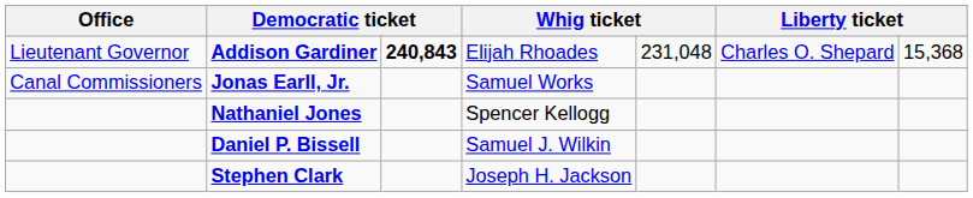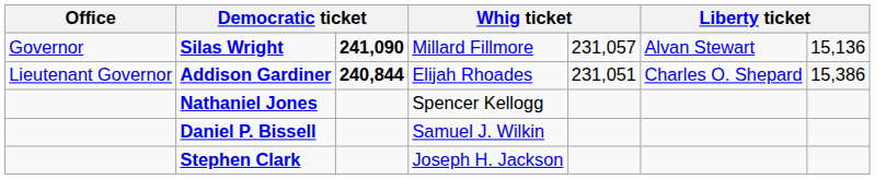+ row: Governor | Silas Wright | 241,090 | Millard Fillmore | 231,057 | Alvan Stewart | 15,136
Addison Gardiner | column 3: 240,843 -> 240,844
Addison Gardiner | column 5: 231,048 -> 231,051
Addison Gardiner | column 7: 15,368 -> 15,386
- row: Canal Commissioners | Jonas Earll, Jr. | Samuel Works
